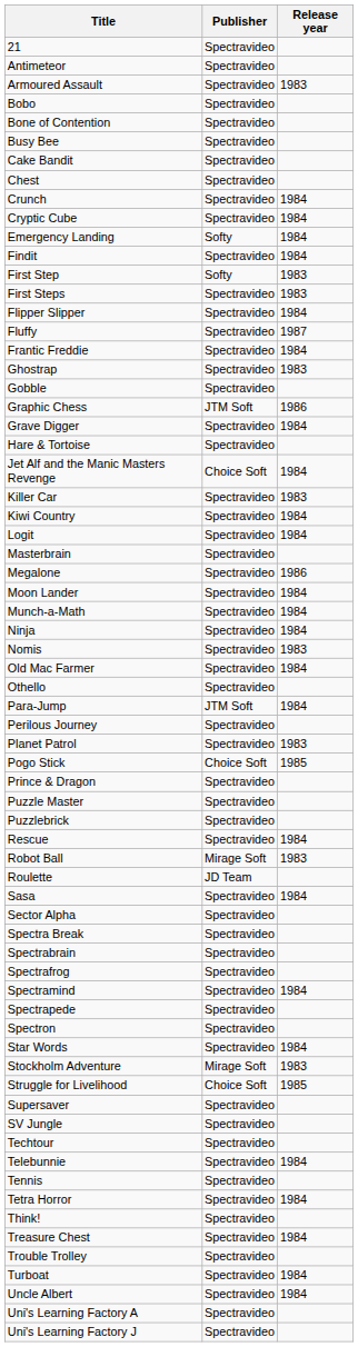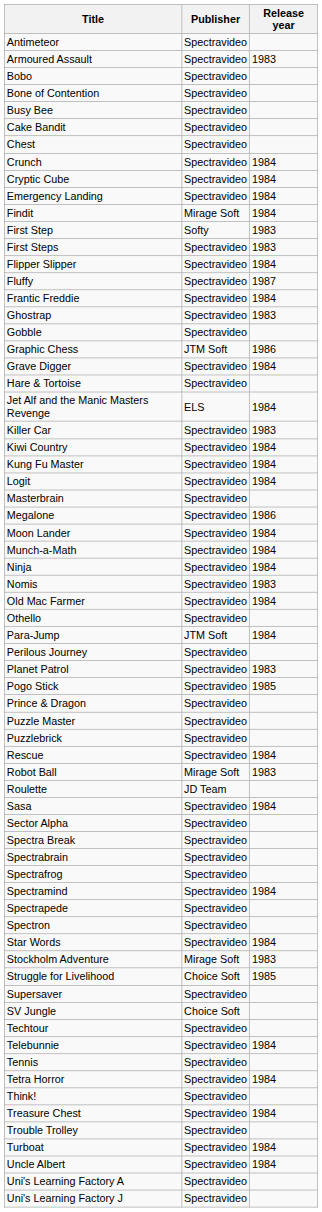- row: 21 | Spectravideo
Emergency Landing | Publisher: Softy -> Spectravideo
Findit | Publisher: Spectravideo -> Mirage Soft
Jet Alf and the Manic Masters Revenge | Publisher: Choice Soft -> ELS
+ row: Kung Fu Master | Spectravideo | 1984
Pogo Stick | Publisher: Choice Soft -> Spectravideo
SV Jungle | Publisher: Spectravideo -> Choice Soft
